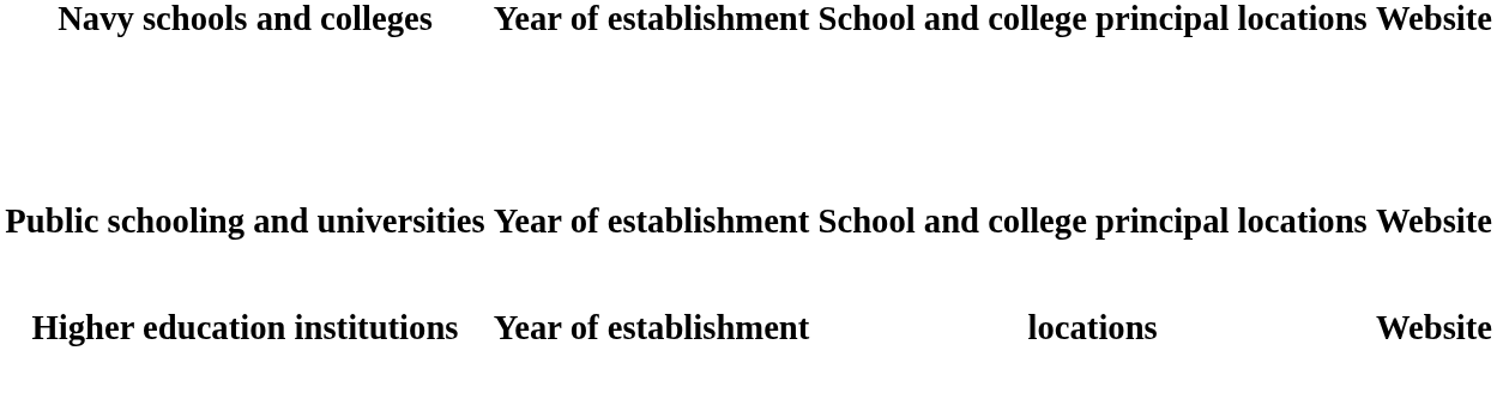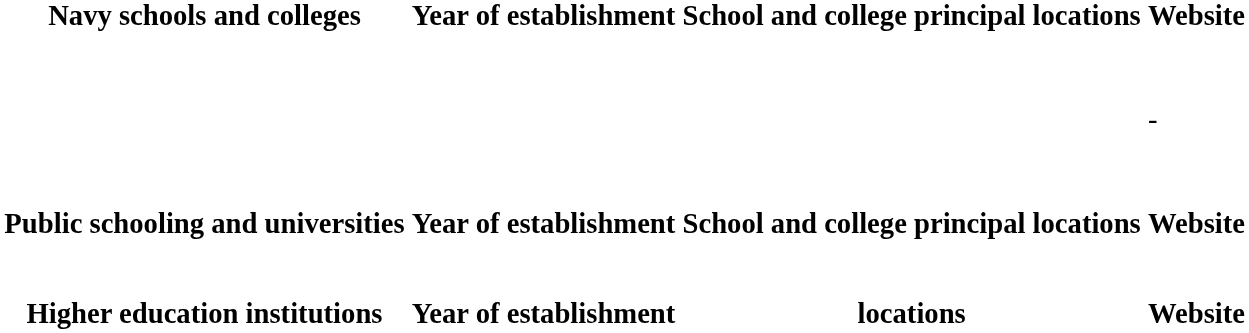+ row: -
